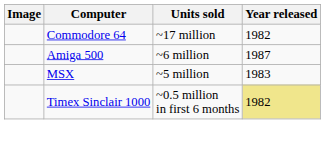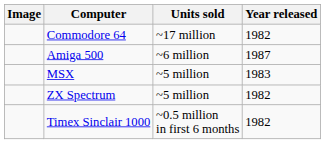+ row: ZX Spectrum | ~5 million | 1982
Timex Sinclair 1000 | Year released: khaki background -> no background
